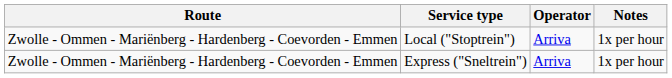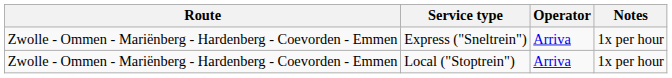rows swapped: Local ("Stoptrein") <-> Express ("Sneltrein")
